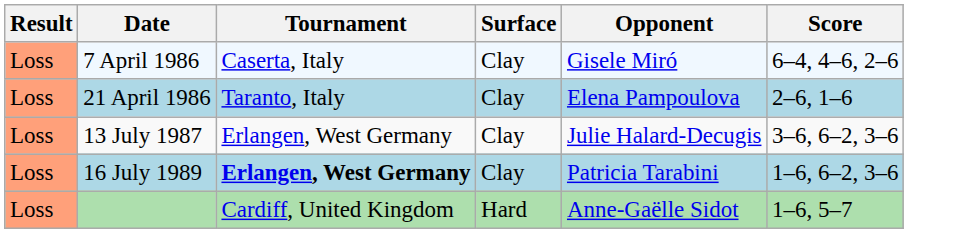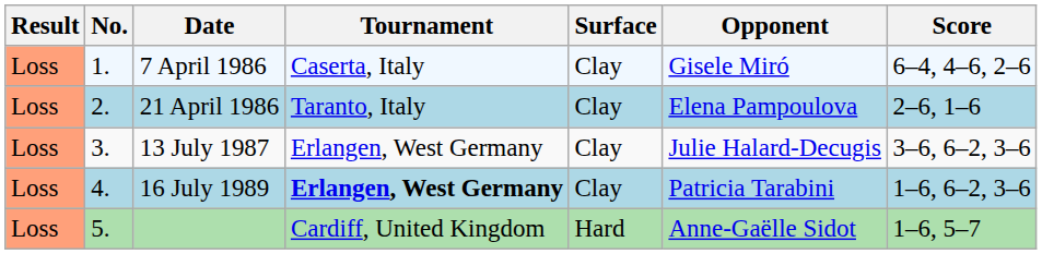+ column: No. | 1. | 2. | 3. | 4. | 5.
